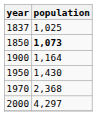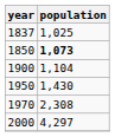1900 | population: 1,164 -> 1,104
1970 | population: 2,368 -> 2,308
